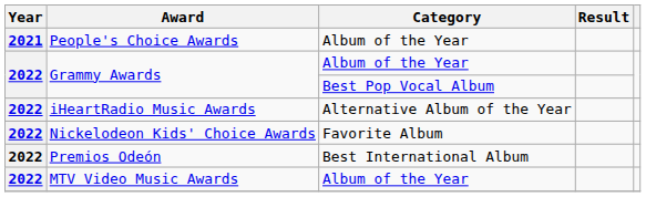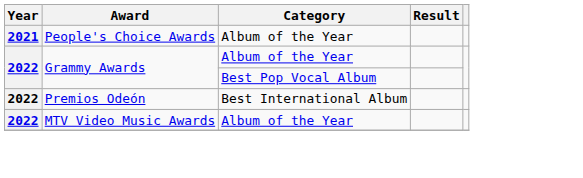- row: 2022 | iHeartRadio Music Awards | Alternative Album of the Year
- row: 2022 | Nickelodeon Kids' Choice Awards | Favorite Album
